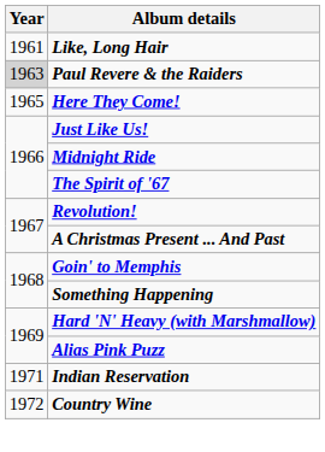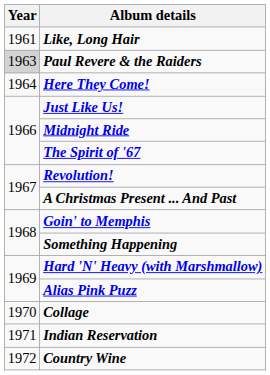Here They Come! | Year: 1965 -> 1964
+ row: 1970 | Collage
